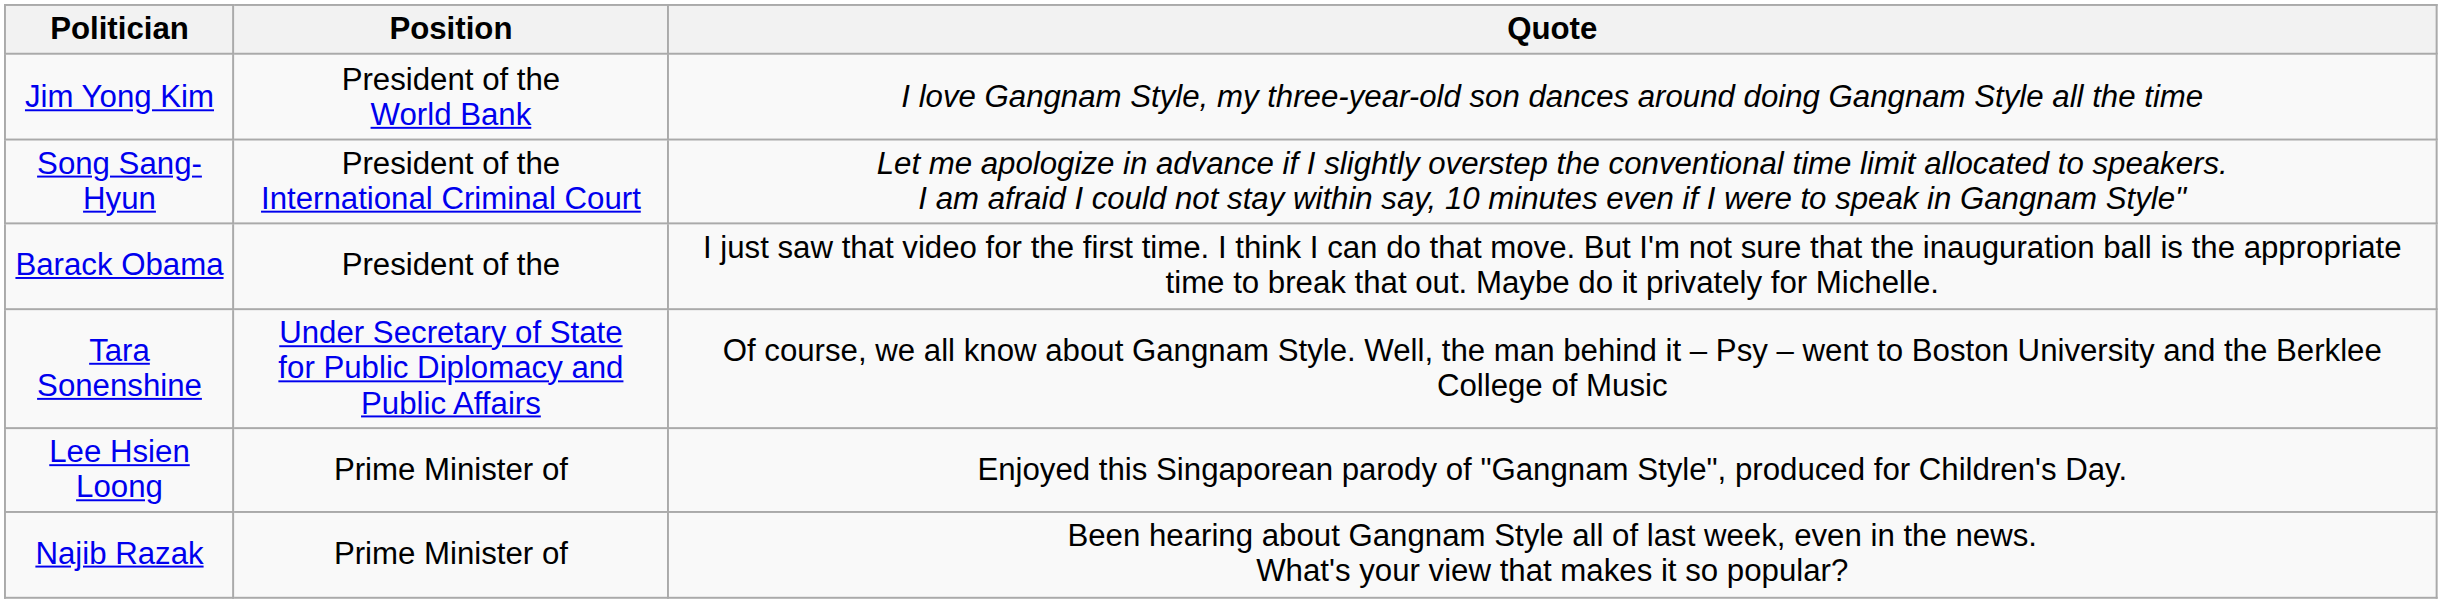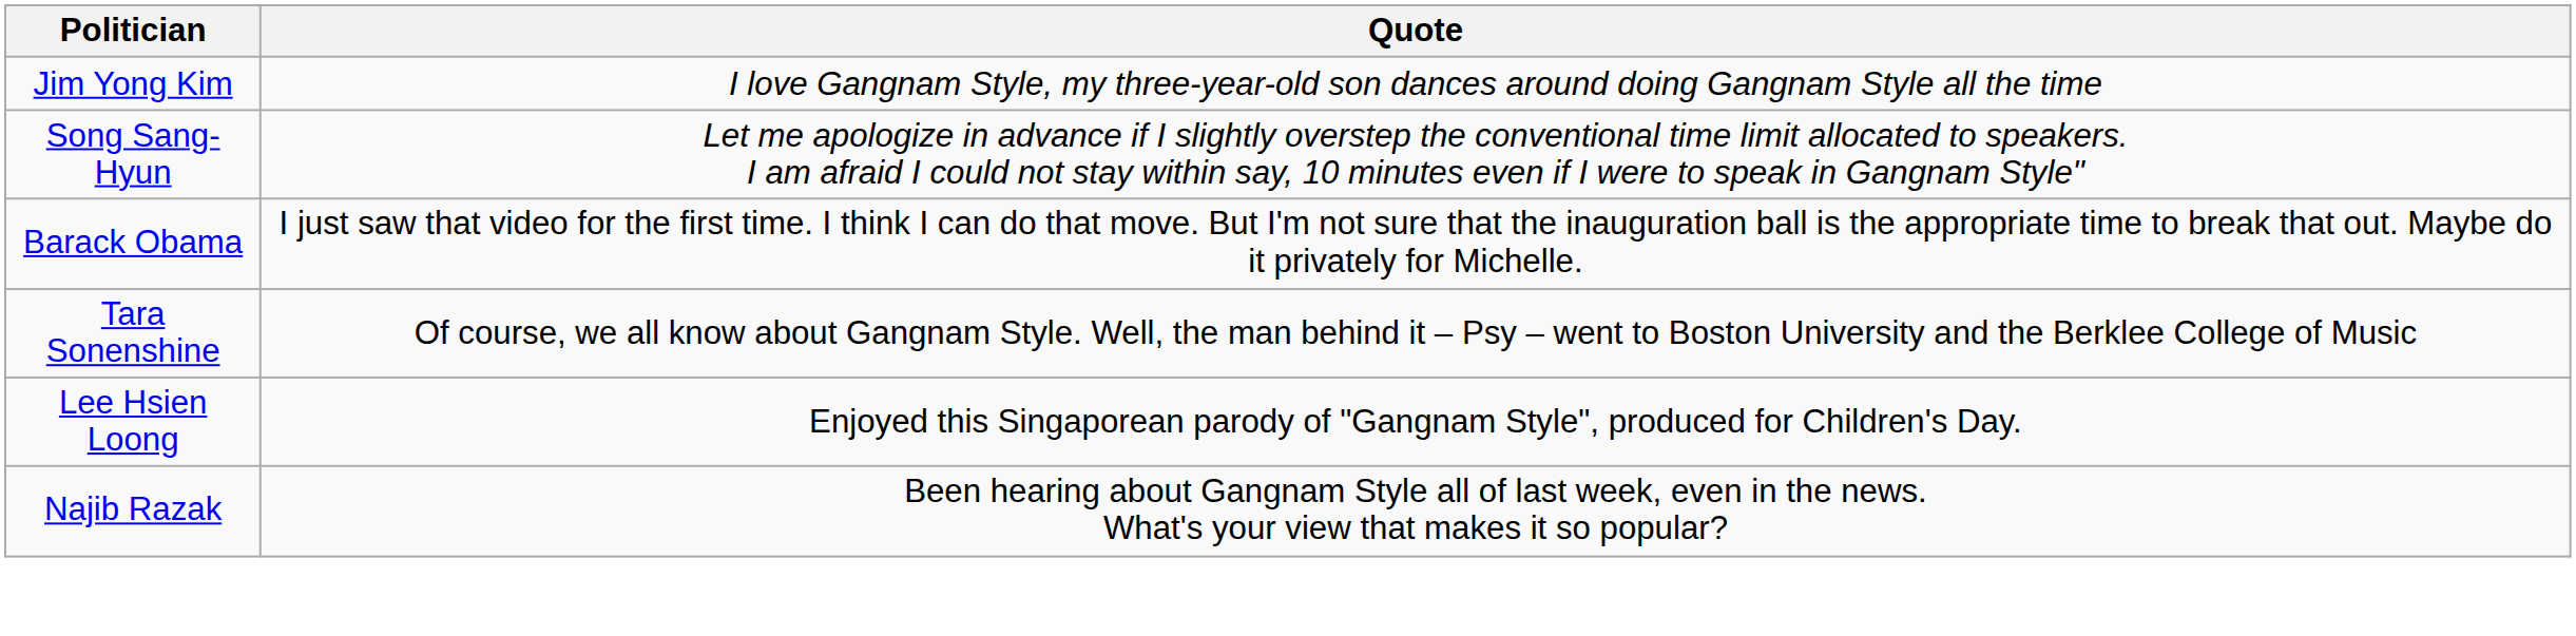- column: Position | President of the World Bank | President of the International Criminal Court | President of the | Under Secretary of State for Public Diplomacy and Public Affairs | Prime Minister of | Prime Minister of
